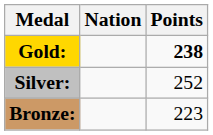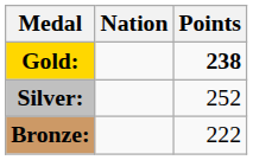Bronze: | Points: 223 -> 222
